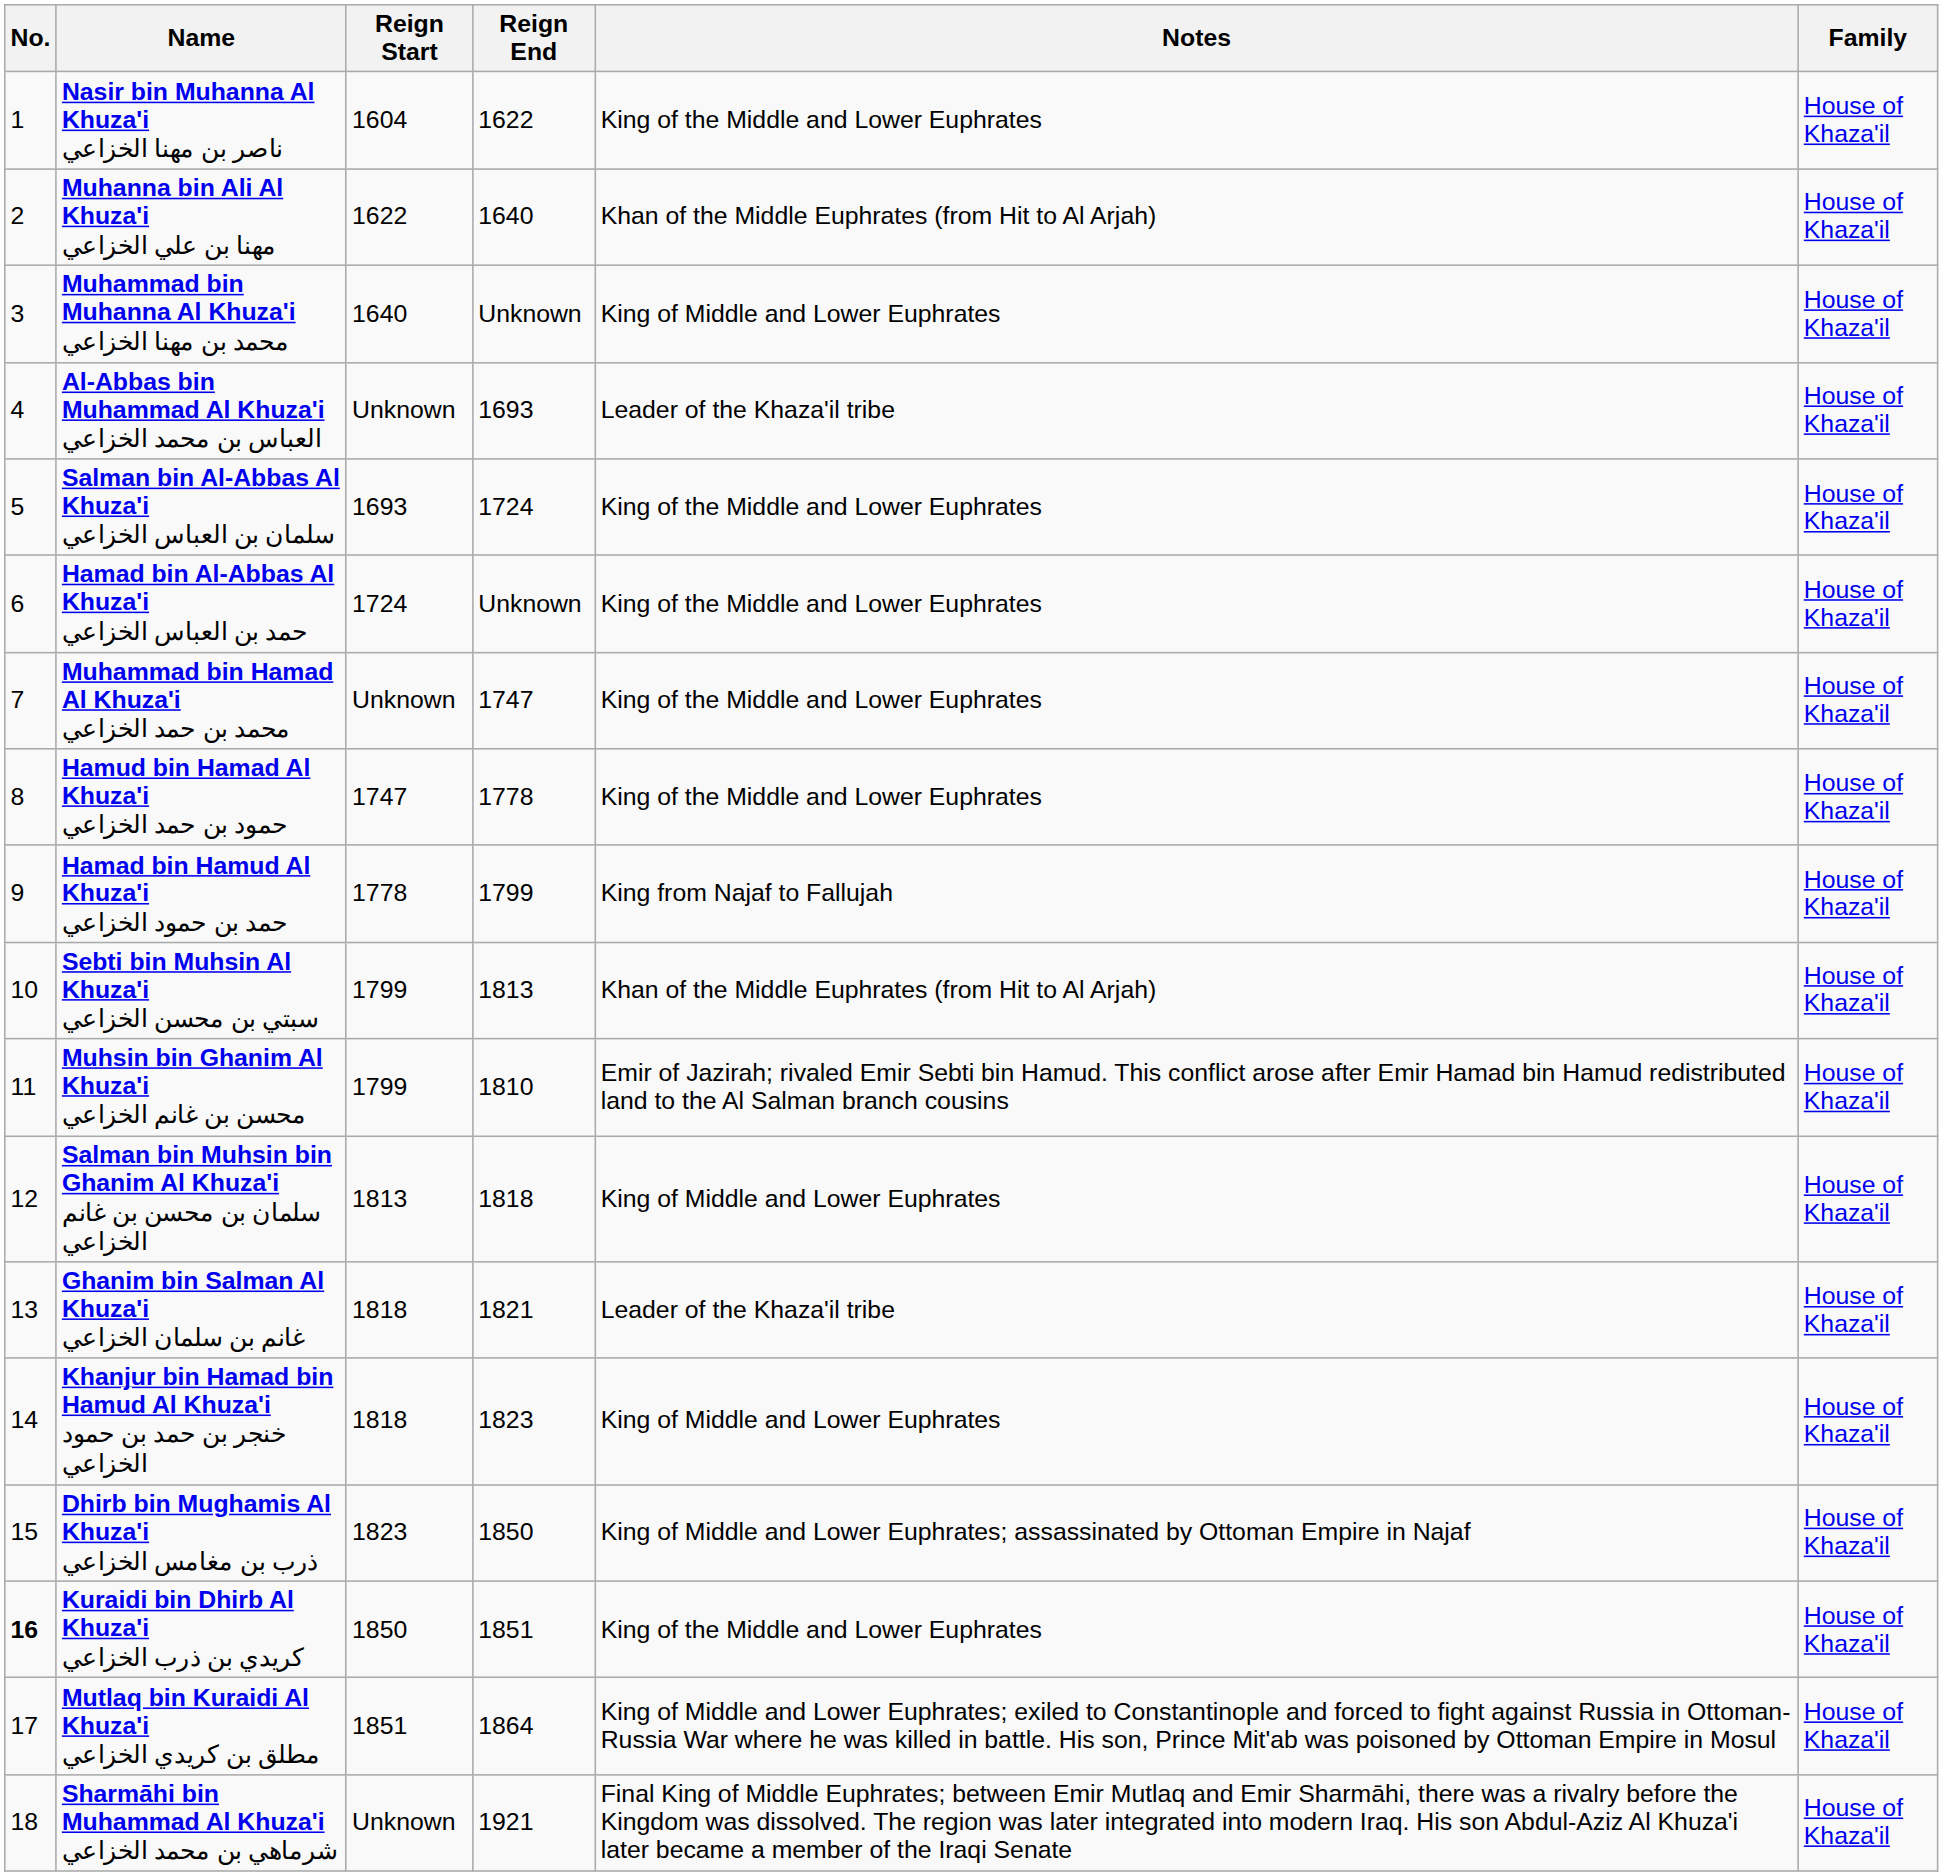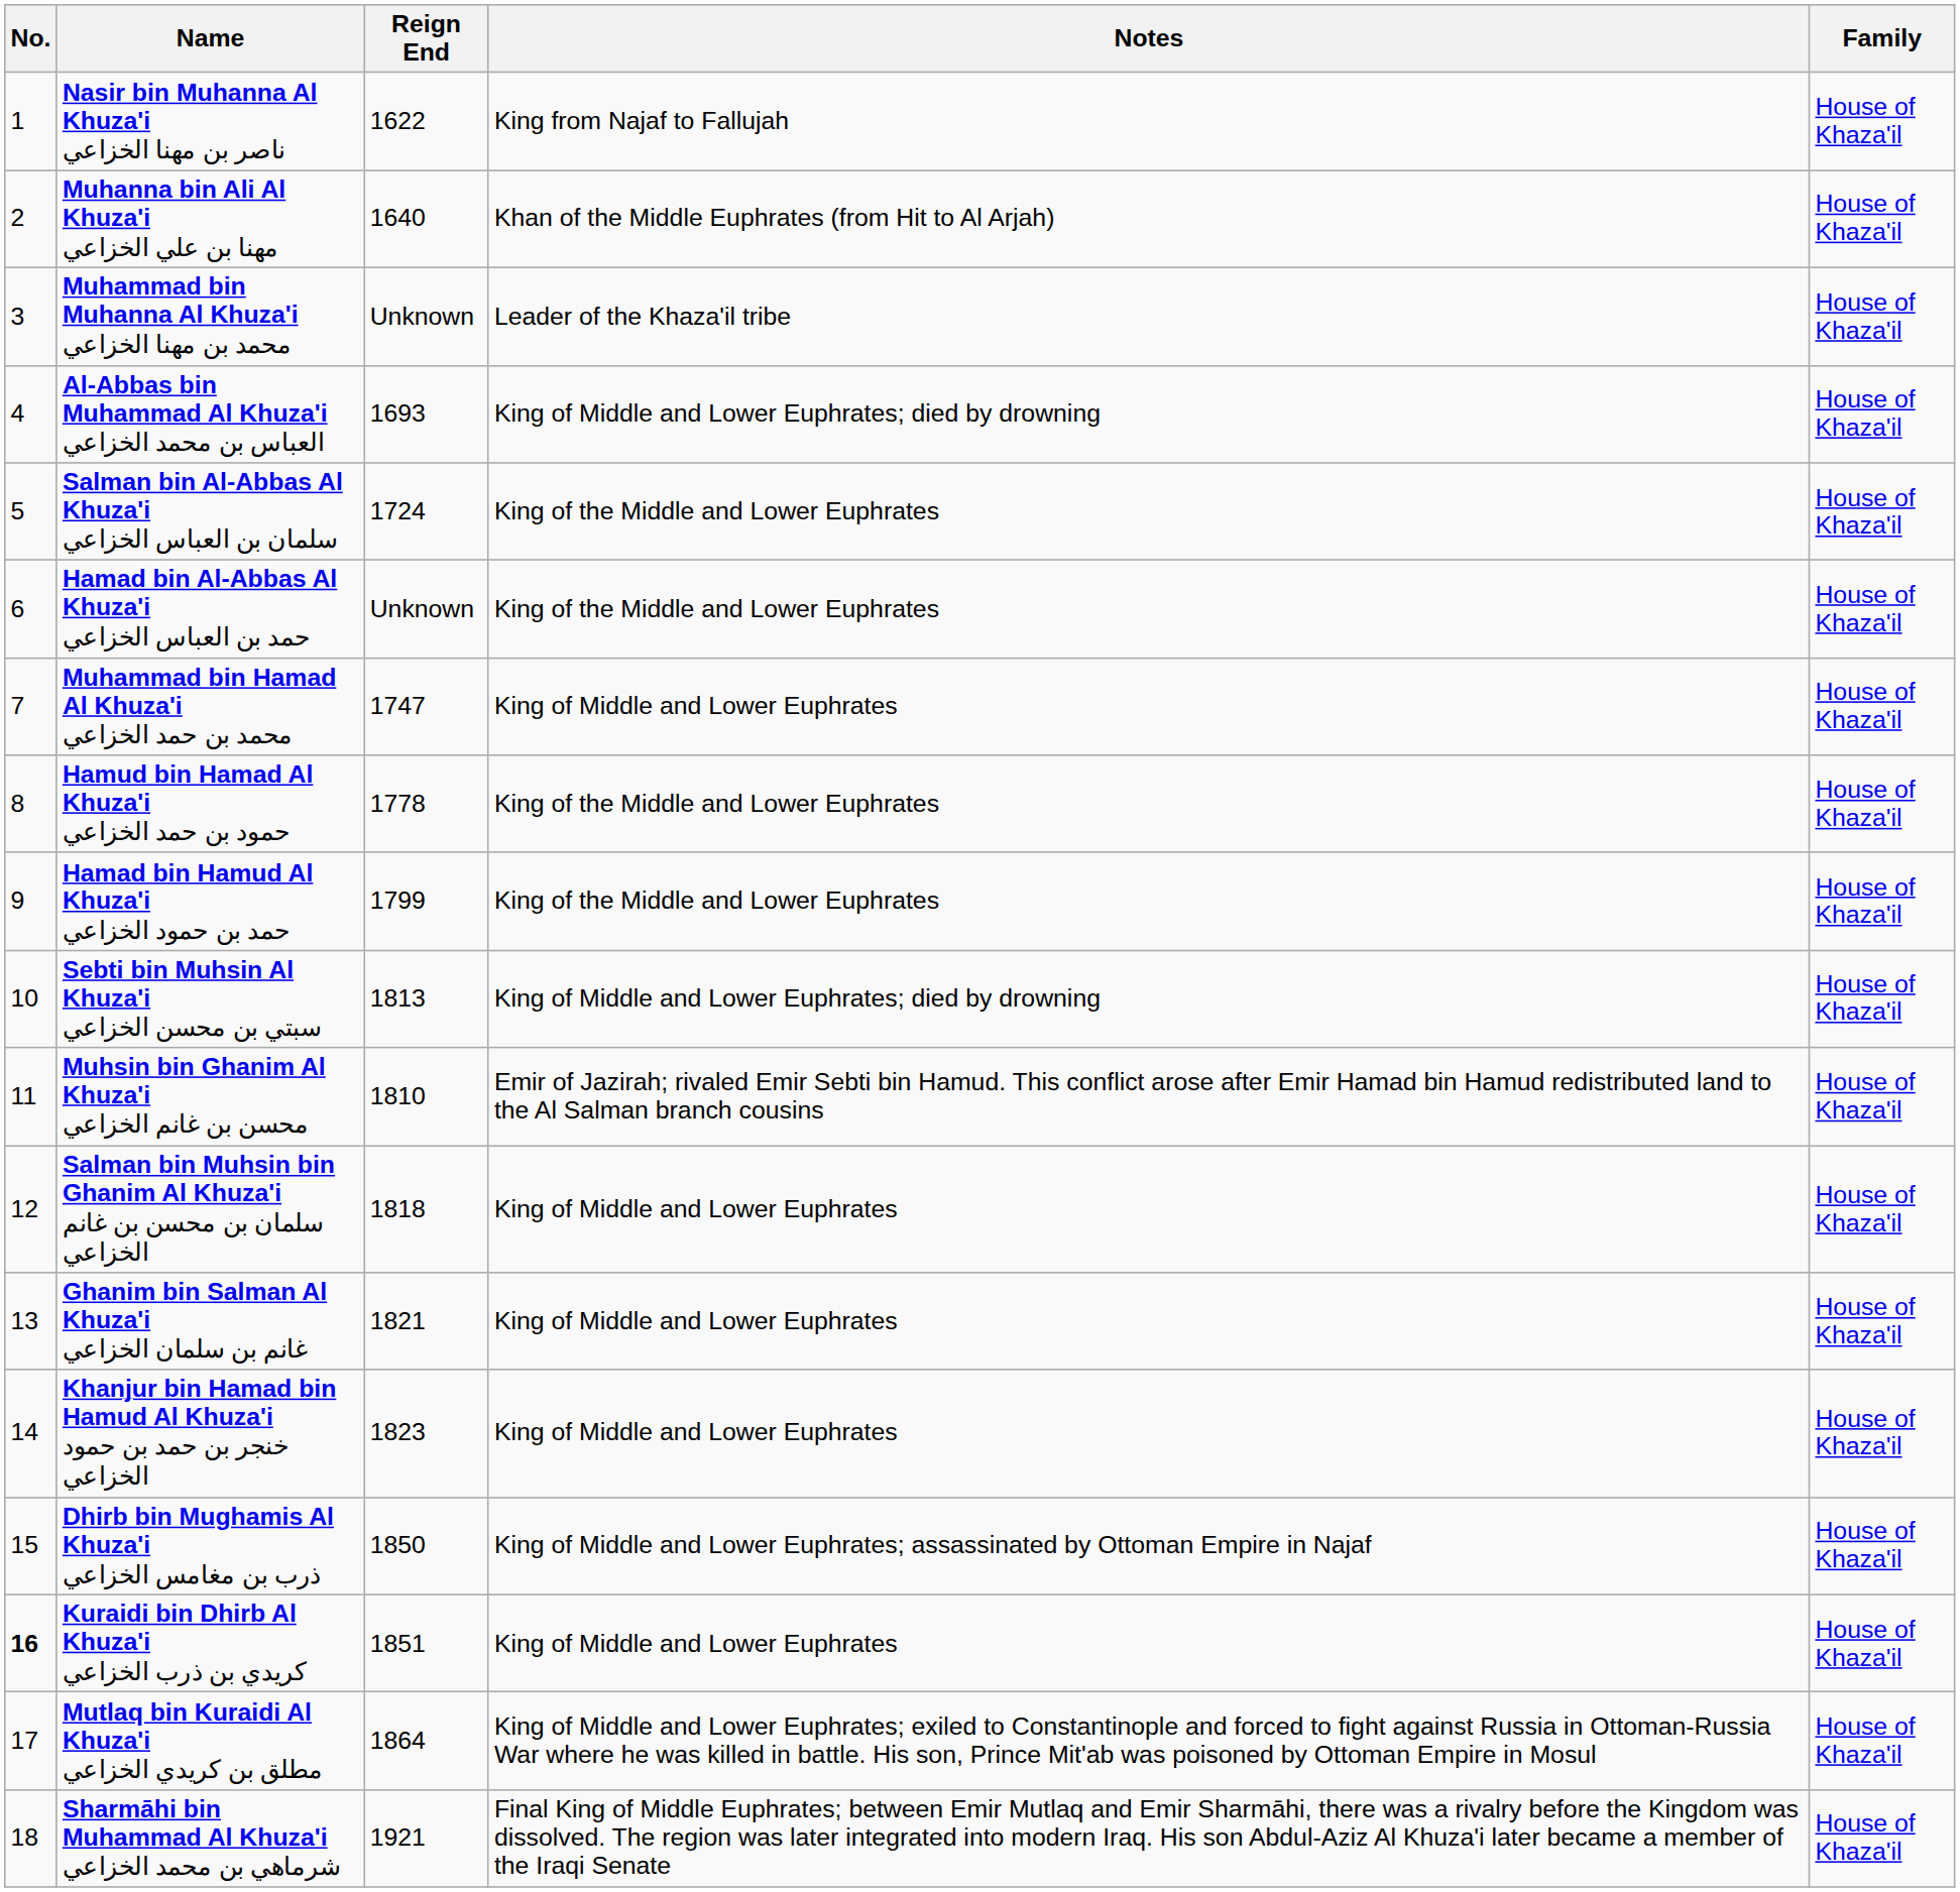- column: Reign Start | 1604 | 1622 | 1640 | Unknown | 1693 | 1724 | Unknown | 1747 | 1778 | 1799 | 1799 | 1813 | 1818 | 1818 | 1823 | 1850 | 1851 | Unknown
Nasir bin Muhanna Al Khuza'i ناصر بن مهنا الخزاعي | Notes: King of the Middle and Lower Euphrates -> King from Najaf to Fallujah
Muhammad bin Muhanna Al Khuza'i محمد بن مهنا الخزاعي | Notes: King of Middle and Lower Euphrates -> Leader of the Khaza'il tribe
Al-Abbas bin Muhammad Al Khuza'i العباس بن محمد الخزاعي | Notes: Leader of the Khaza'il tribe -> King of Middle and Lower Euphrates; died by drowning
Muhammad bin Hamad Al Khuza'i محمد بن حمد الخزاعي | Notes: King of the Middle and Lower Euphrates -> King of Middle and Lower Euphrates
Hamad bin Hamud Al Khuza'i حمد بن حمود الخزاعي | Notes: King from Najaf to Fallujah -> King of the Middle and Lower Euphrates
Sebti bin Muhsin Al Khuza'i سبتي بن محسن الخزاعي | Notes: Khan of the Middle Euphrates (from Hit to Al Arjah) -> King of Middle and Lower Euphrates; died by drowning
Ghanim bin Salman Al Khuza'i غانم بن سلمان الخزاعي | Notes: Leader of the Khaza'il tribe -> King of Middle and Lower Euphrates
Kuraidi bin Dhirb Al Khuza'i كريدي بن ذرب الخزاعي | Notes: King of the Middle and Lower Euphrates -> King of Middle and Lower Euphrates
